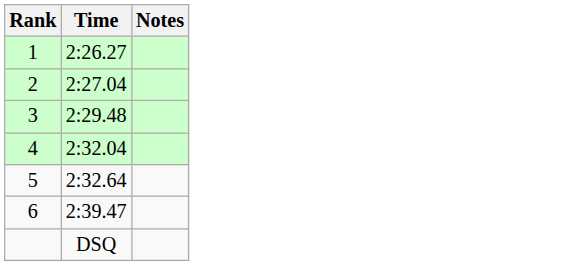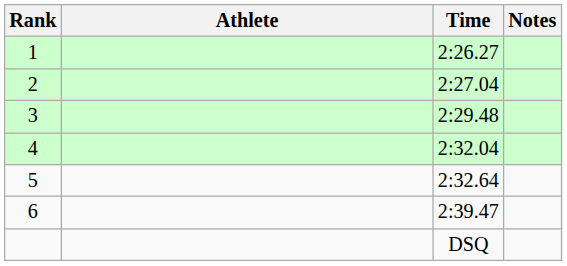+ column: Athlete
